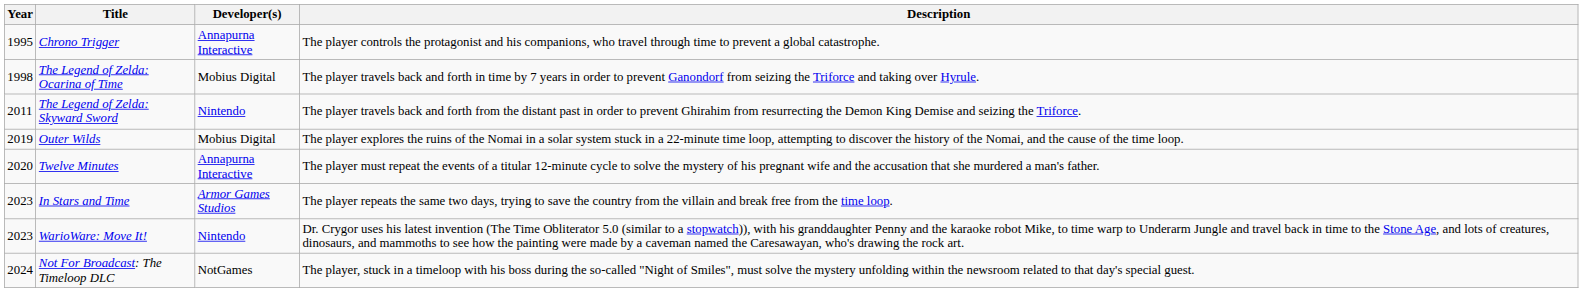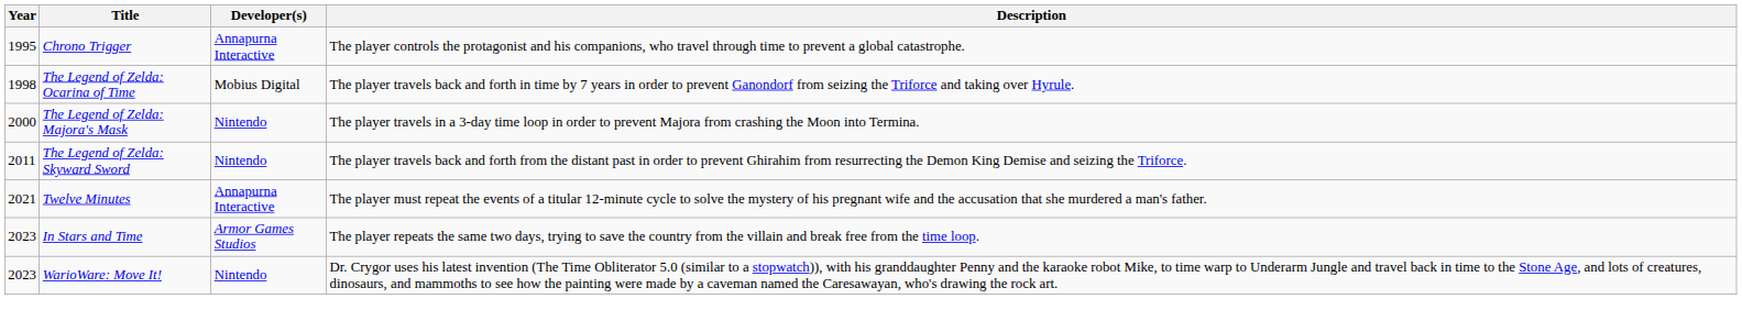+ row: 2000 | The Legend of Zelda: Majora's Mask | Nintendo | The player travels in a 3-day time loop in order to prevent Majora from crashing the Moon into Termina.
- row: 2019 | Outer Wilds | Mobius Digital | The player explores the ruins of the Nomai in a solar system stuck in a 22-minute time loop, attempting to discover the history of the Nomai, and the cause of the time loop.
Twelve Minutes | Year: 2020 -> 2021
- row: 2024 | Not For Broadcast: The Timeloop DLC | NotGames | The player, stuck in a timeloop with his boss during the so-called "Night of Smiles", must solve the mystery unfolding within the newsroom related to that day's special guest.
